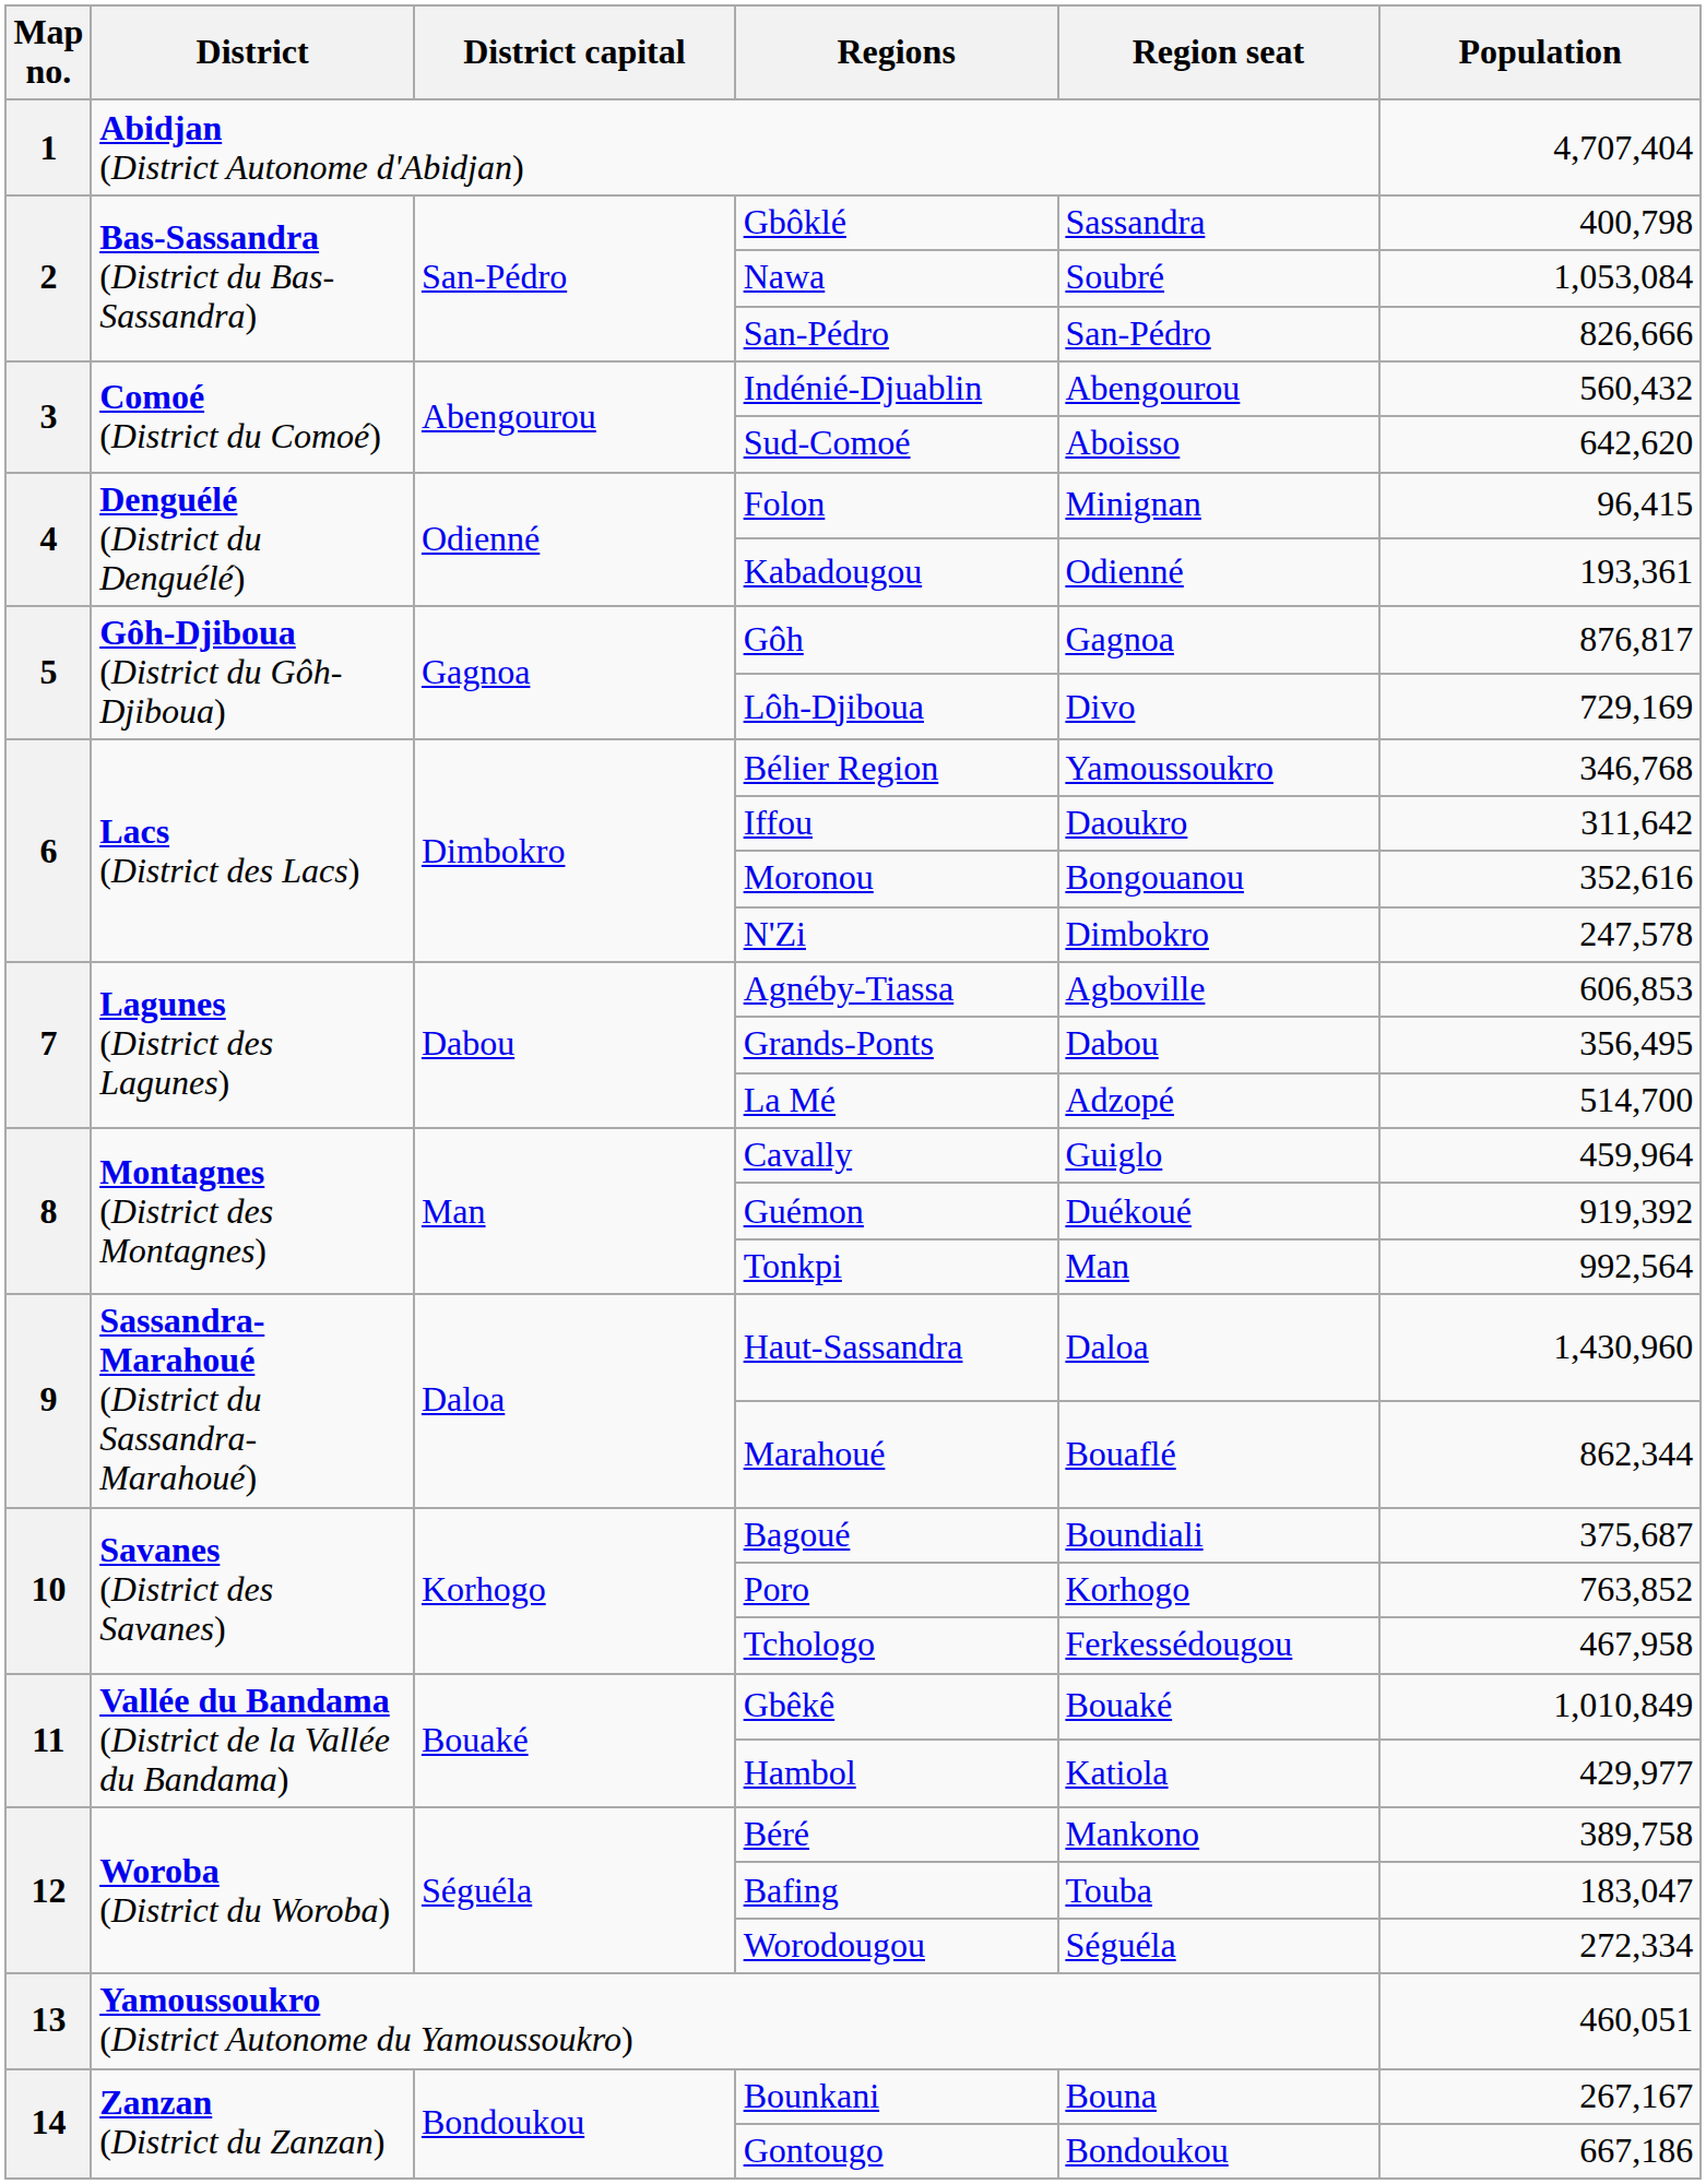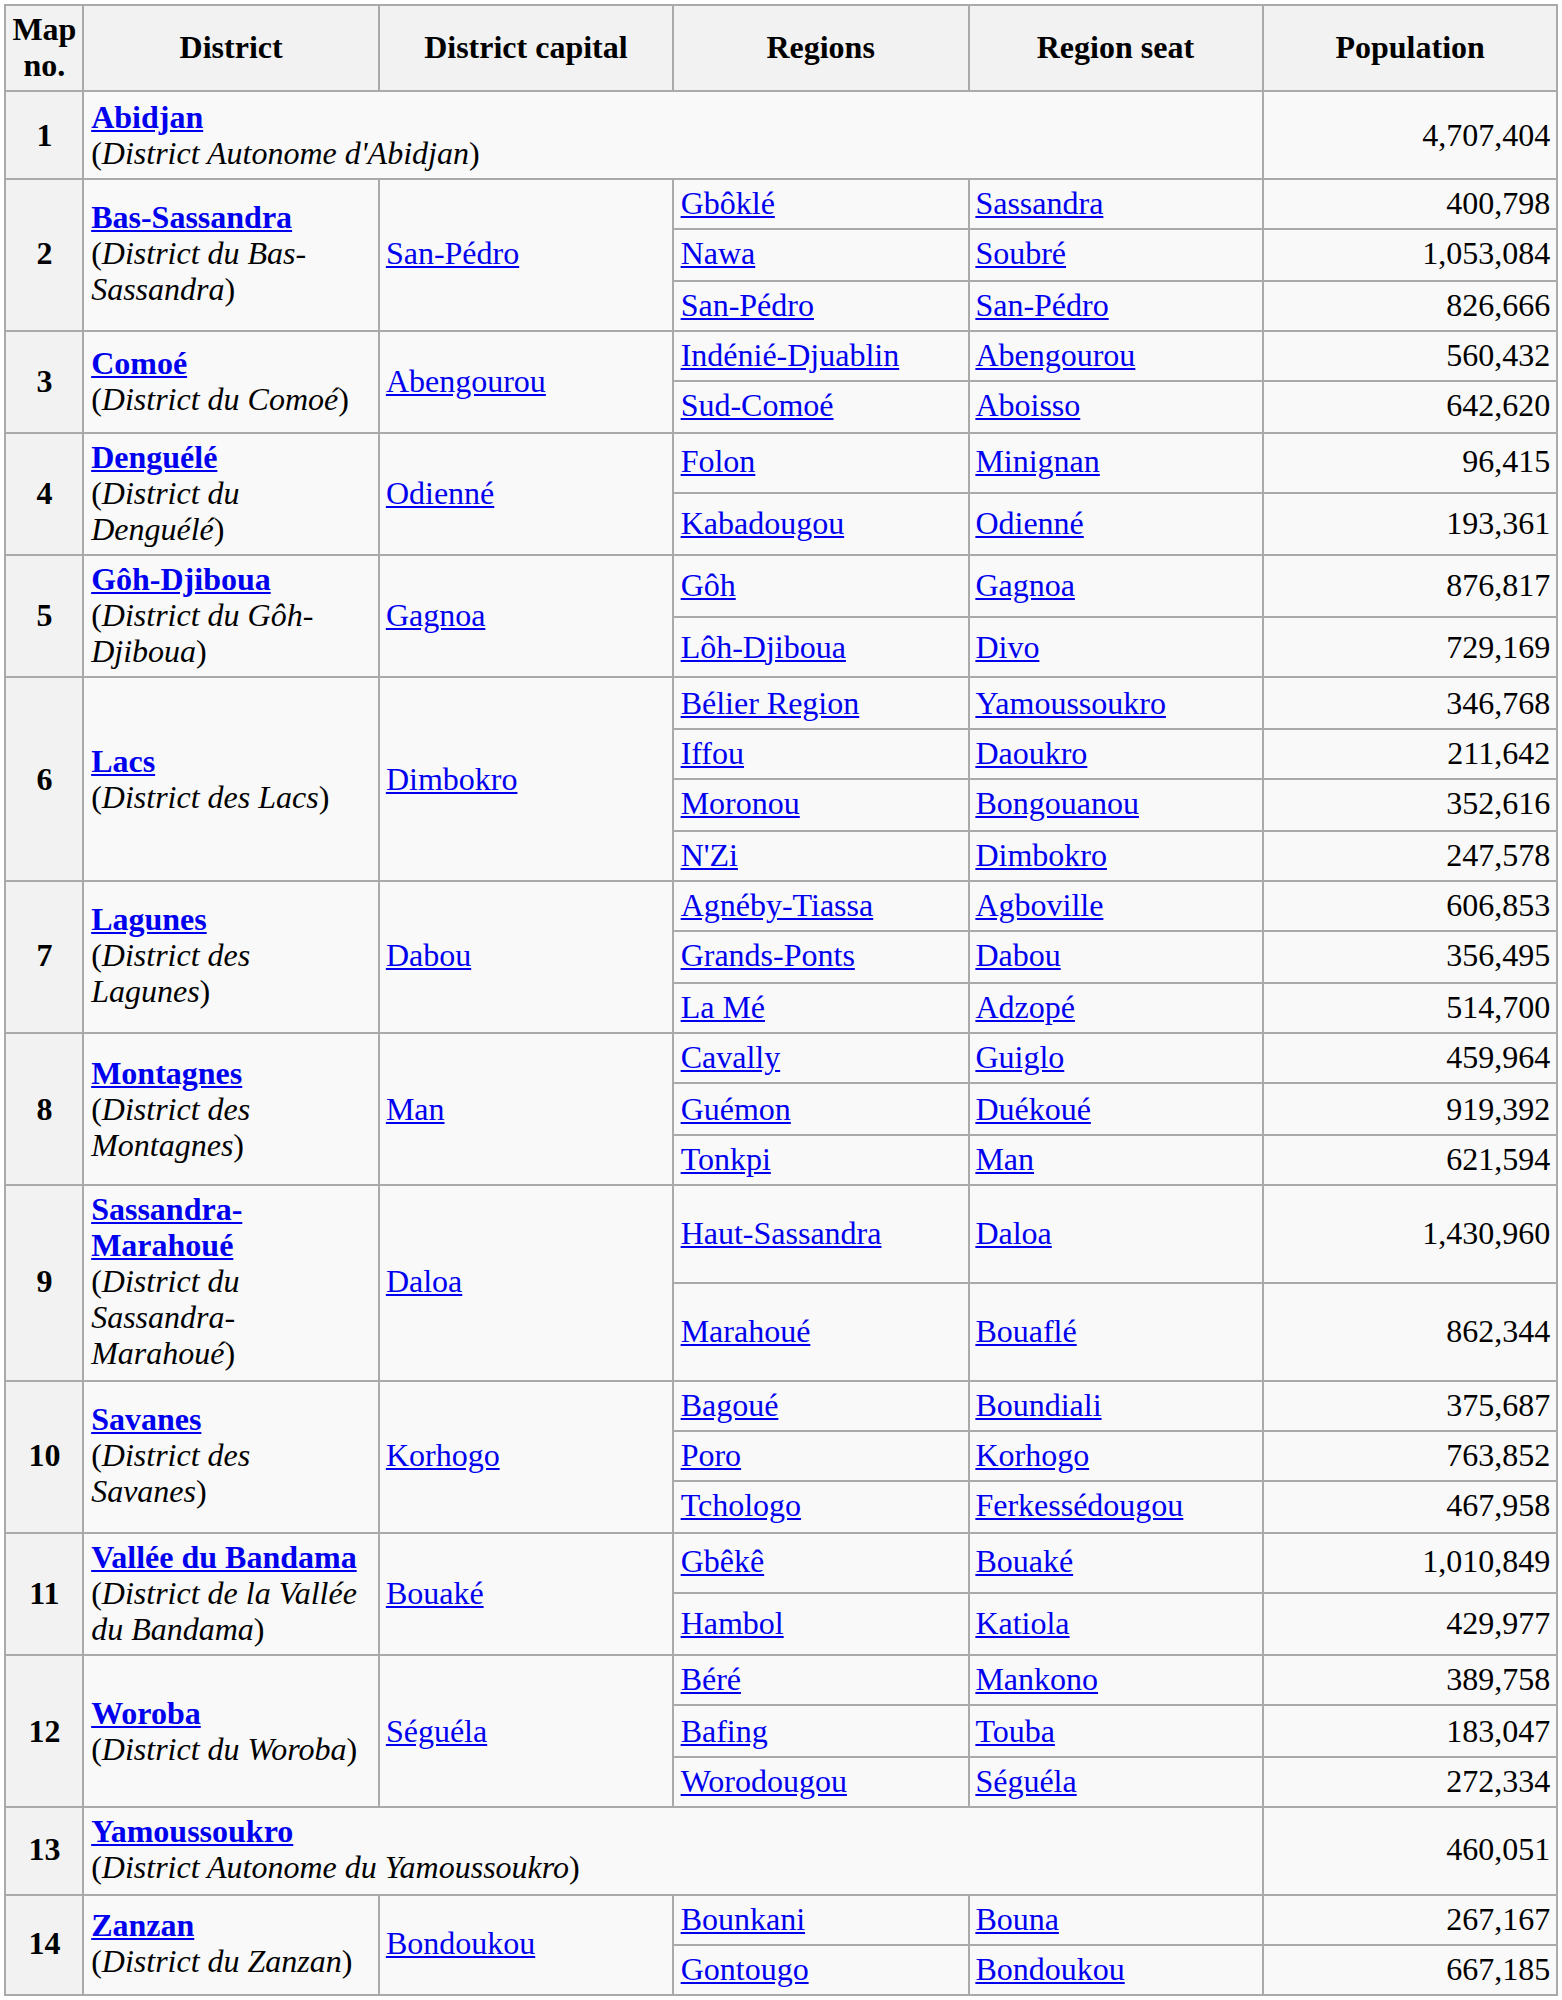Iffou | Population: 311,642 -> 211,642
Tonkpi | Population: 992,564 -> 621,594
Gontougo | Population: 667,186 -> 667,185
